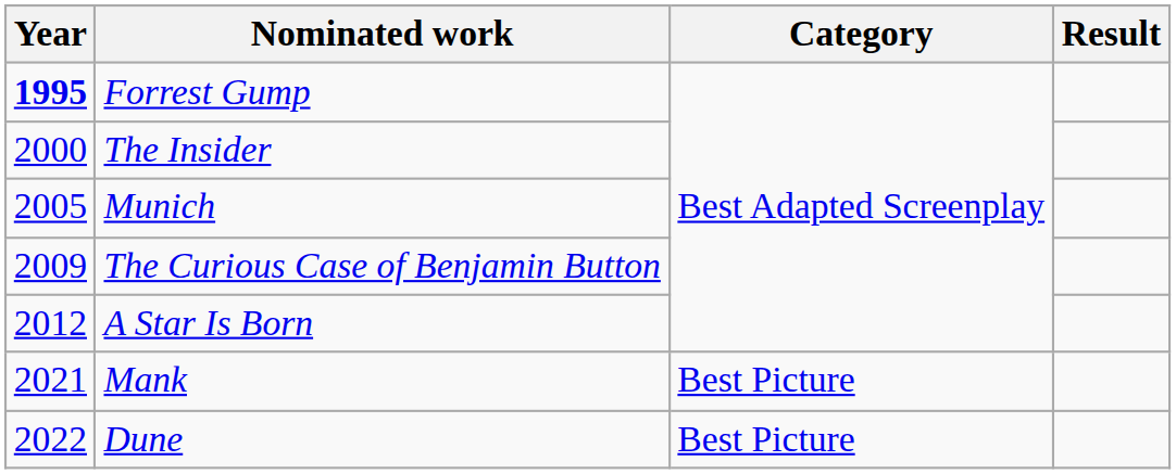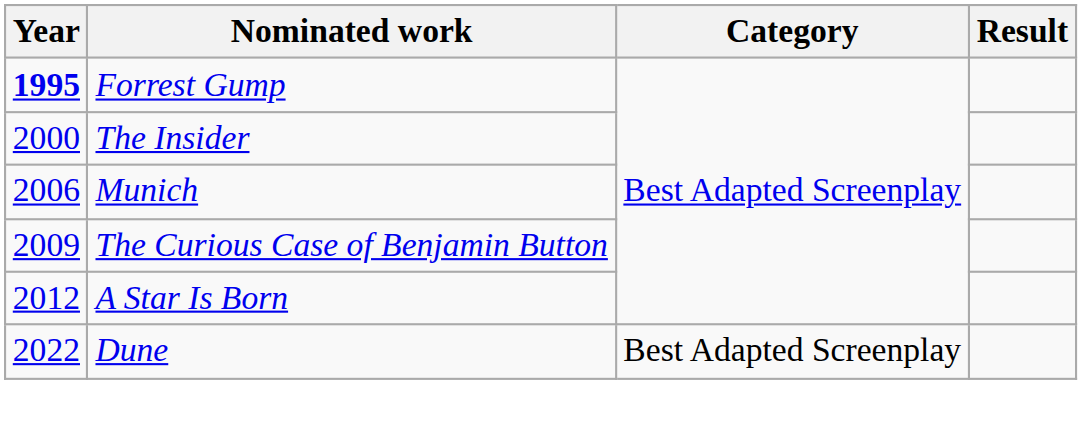Munich | Year: 2005 -> 2006
- row: 2021 | Mank | Best Picture
Dune | Category: Best Picture -> Best Adapted Screenplay
